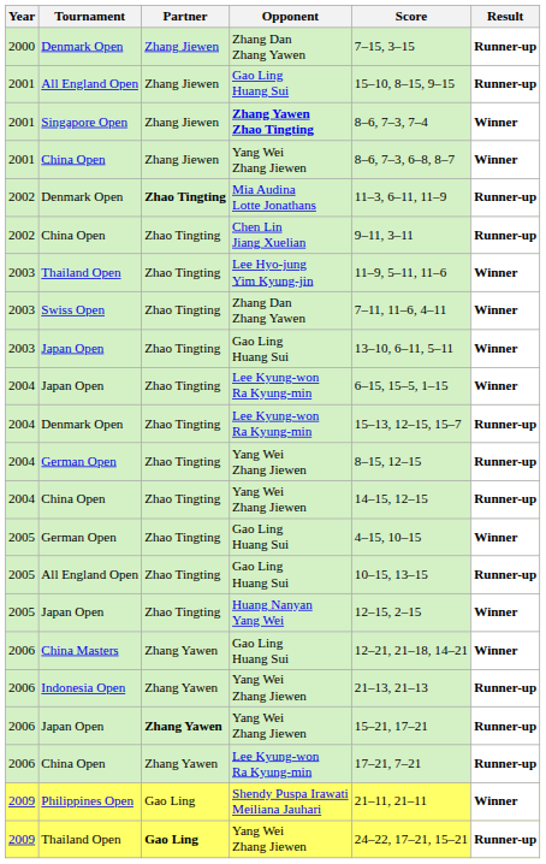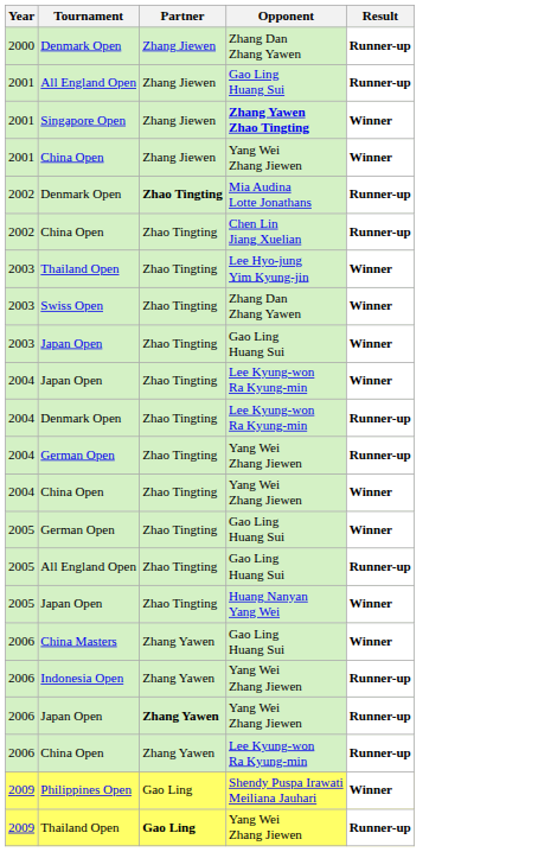- column: Score | 7–15, 3–15 | 15–10, 8–15, 9–15 | 8–6, 7–3, 7–4 | 8–6, 7–3, 6–8, 8–7 | 11–3, 6–11, 11–9 | 9–11, 3–11 | 11–9, 5–11, 11–6 | 7–11, 11–6, 4–11 | 13–10, 6–11, 5–11 | 6–15, 15–5, 1–15 | 15–13, 12–15, 15–7 | 8–15, 12–15 | 14–15, 12–15 | 4–15, 10–15 | 10–15, 13–15 | 12–15, 2–15 | 12–21, 21–18, 14–21 | 21–13, 21–13 | 15–21, 17–21 | 17–21, 7–21 | 21–11, 21–11 | 24–22, 17–21, 15–21
2004 / China Open | Result: Runner-up -> Winner
